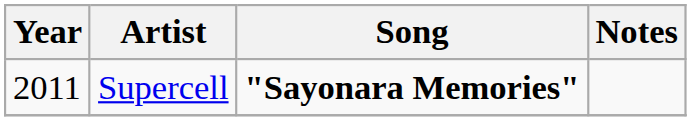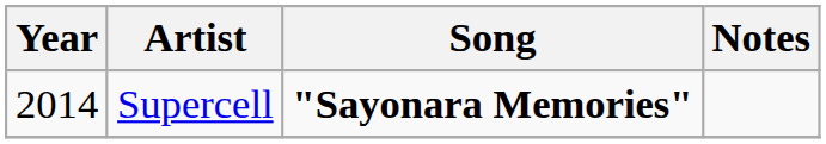Supercell | Year: 2011 -> 2014
